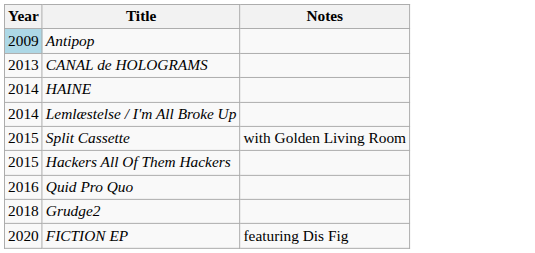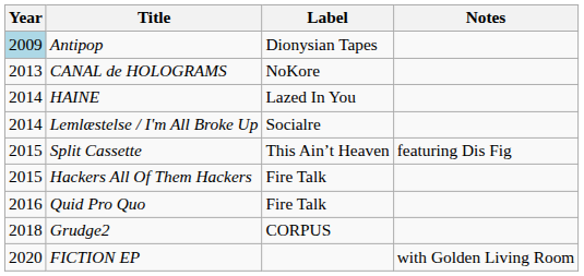+ column: Label | Dionysian Tapes | NoKore | Lazed In You | Socialre | This Ain’t Heaven | Fire Talk | Fire Talk | CORPUS
Split Cassette | Notes: with Golden Living Room -> featuring Dis Fig
FICTION EP | Notes: featuring Dis Fig -> with Golden Living Room
